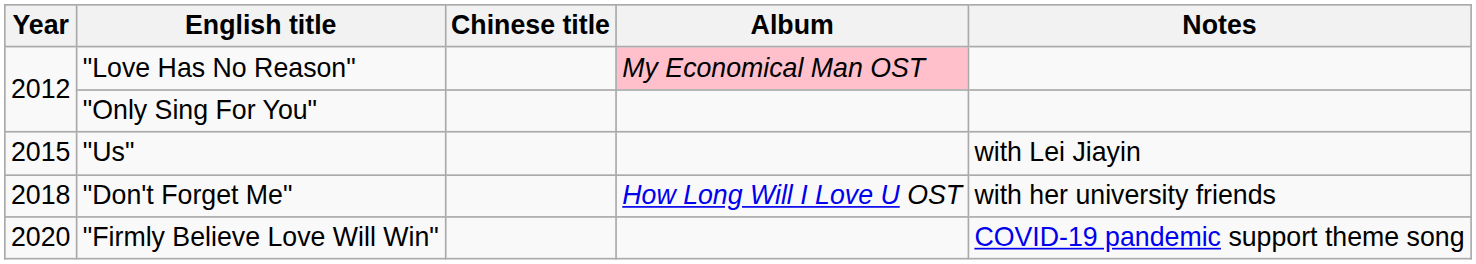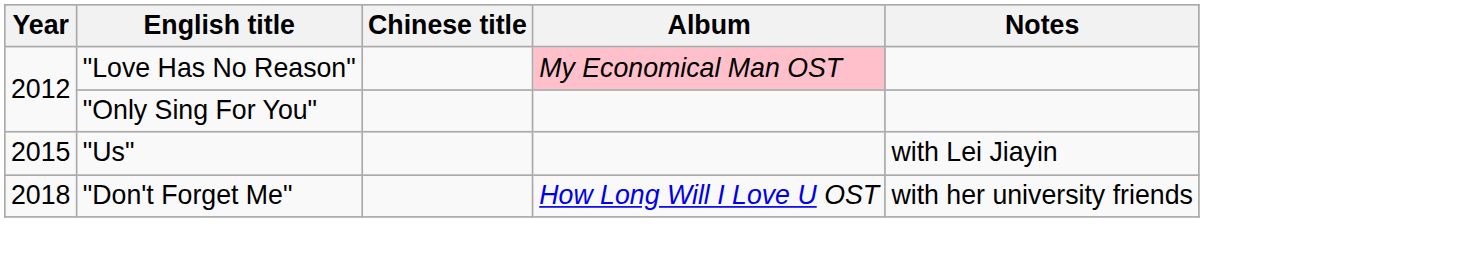- row: 2020 | "Firmly Believe Love Will Win" | COVID-19 pandemic support theme song
